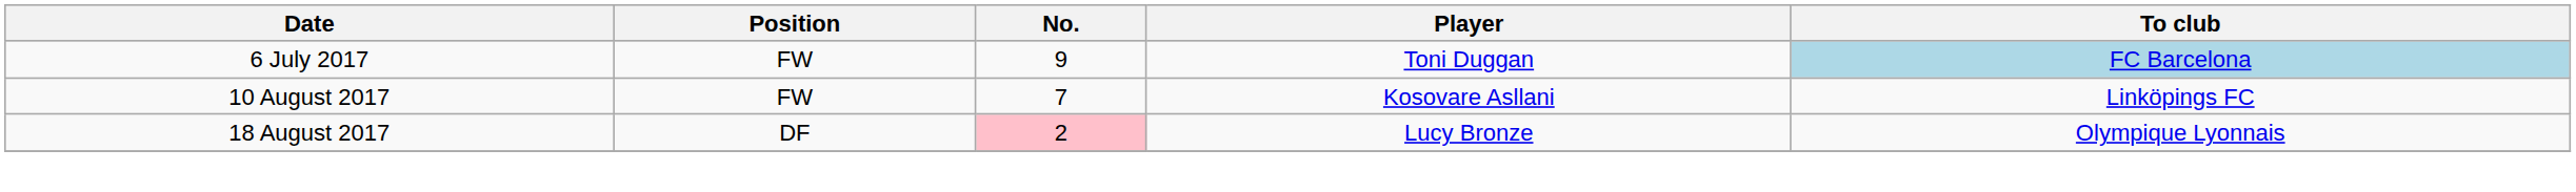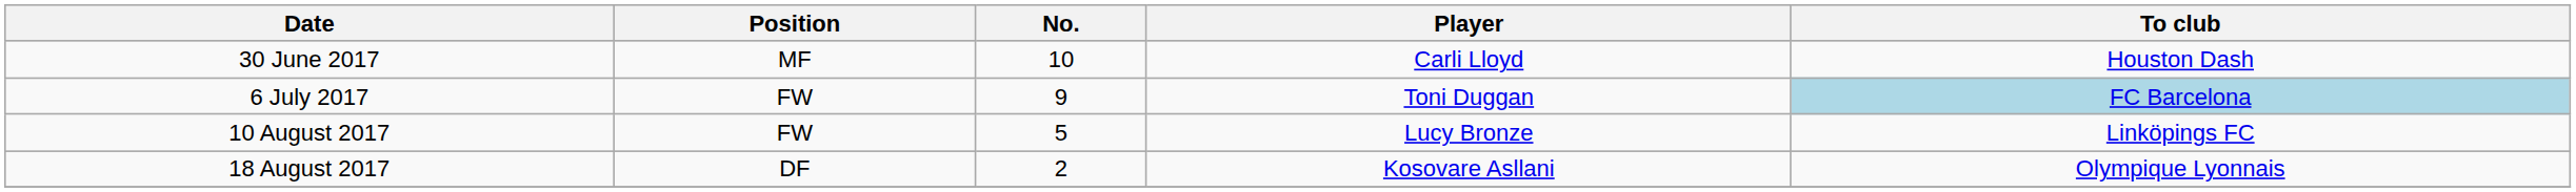+ row: 30 June 2017 | MF | 10 | Carli Lloyd | Houston Dash
10 August 2017 | No.: 7 -> 5
10 August 2017 | Player: Kosovare Asllani -> Lucy Bronze
18 August 2017 | No.: pink background -> no background
18 August 2017 | Player: Lucy Bronze -> Kosovare Asllani
